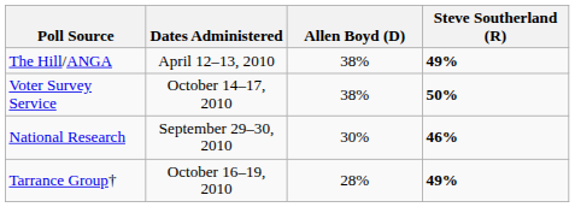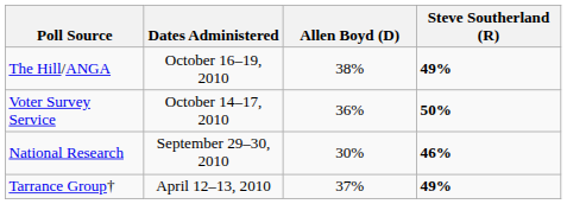The Hill/ANGA | Dates Administered: April 12–13, 2010 -> October 16–19, 2010
Voter Survey Service | Allen Boyd (D): 38% -> 36%
Tarrance Group† | Dates Administered: October 16–19, 2010 -> April 12–13, 2010
Tarrance Group† | Allen Boyd (D): 28% -> 37%
